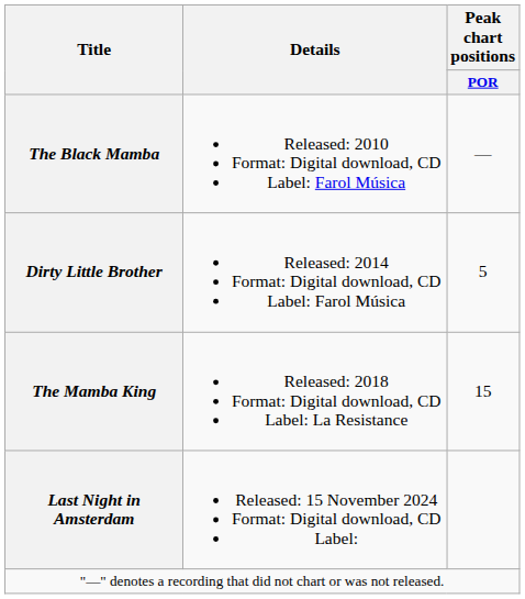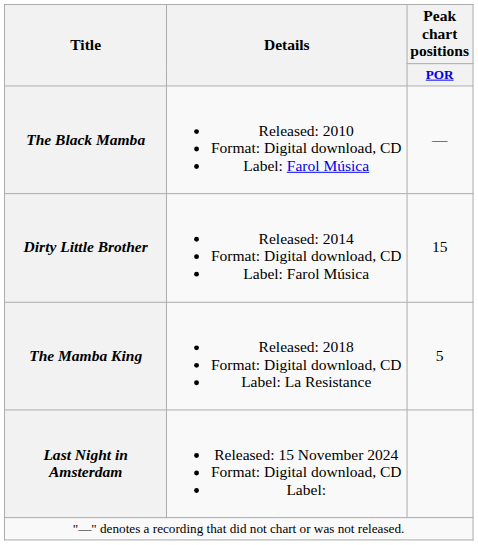Dirty Little Brother | Peak chart positions / POR: 5 -> 15
The Mamba King | Peak chart positions / POR: 15 -> 5
